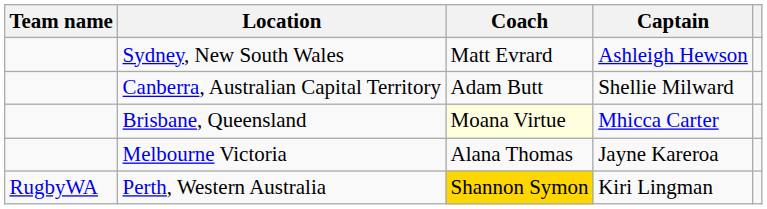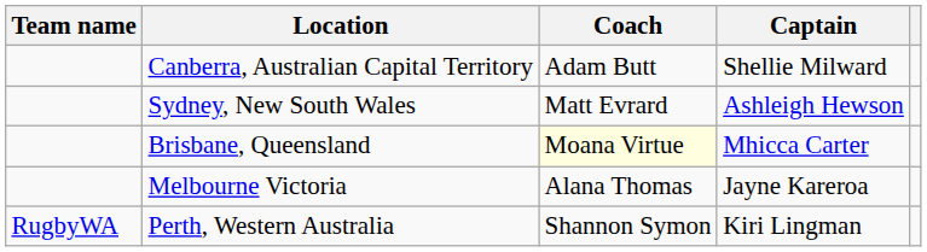rows swapped: Canberra, Australian Capital Territory <-> Sydney, New South Wales
Perth, Western Australia | Coach: gold background -> no background
